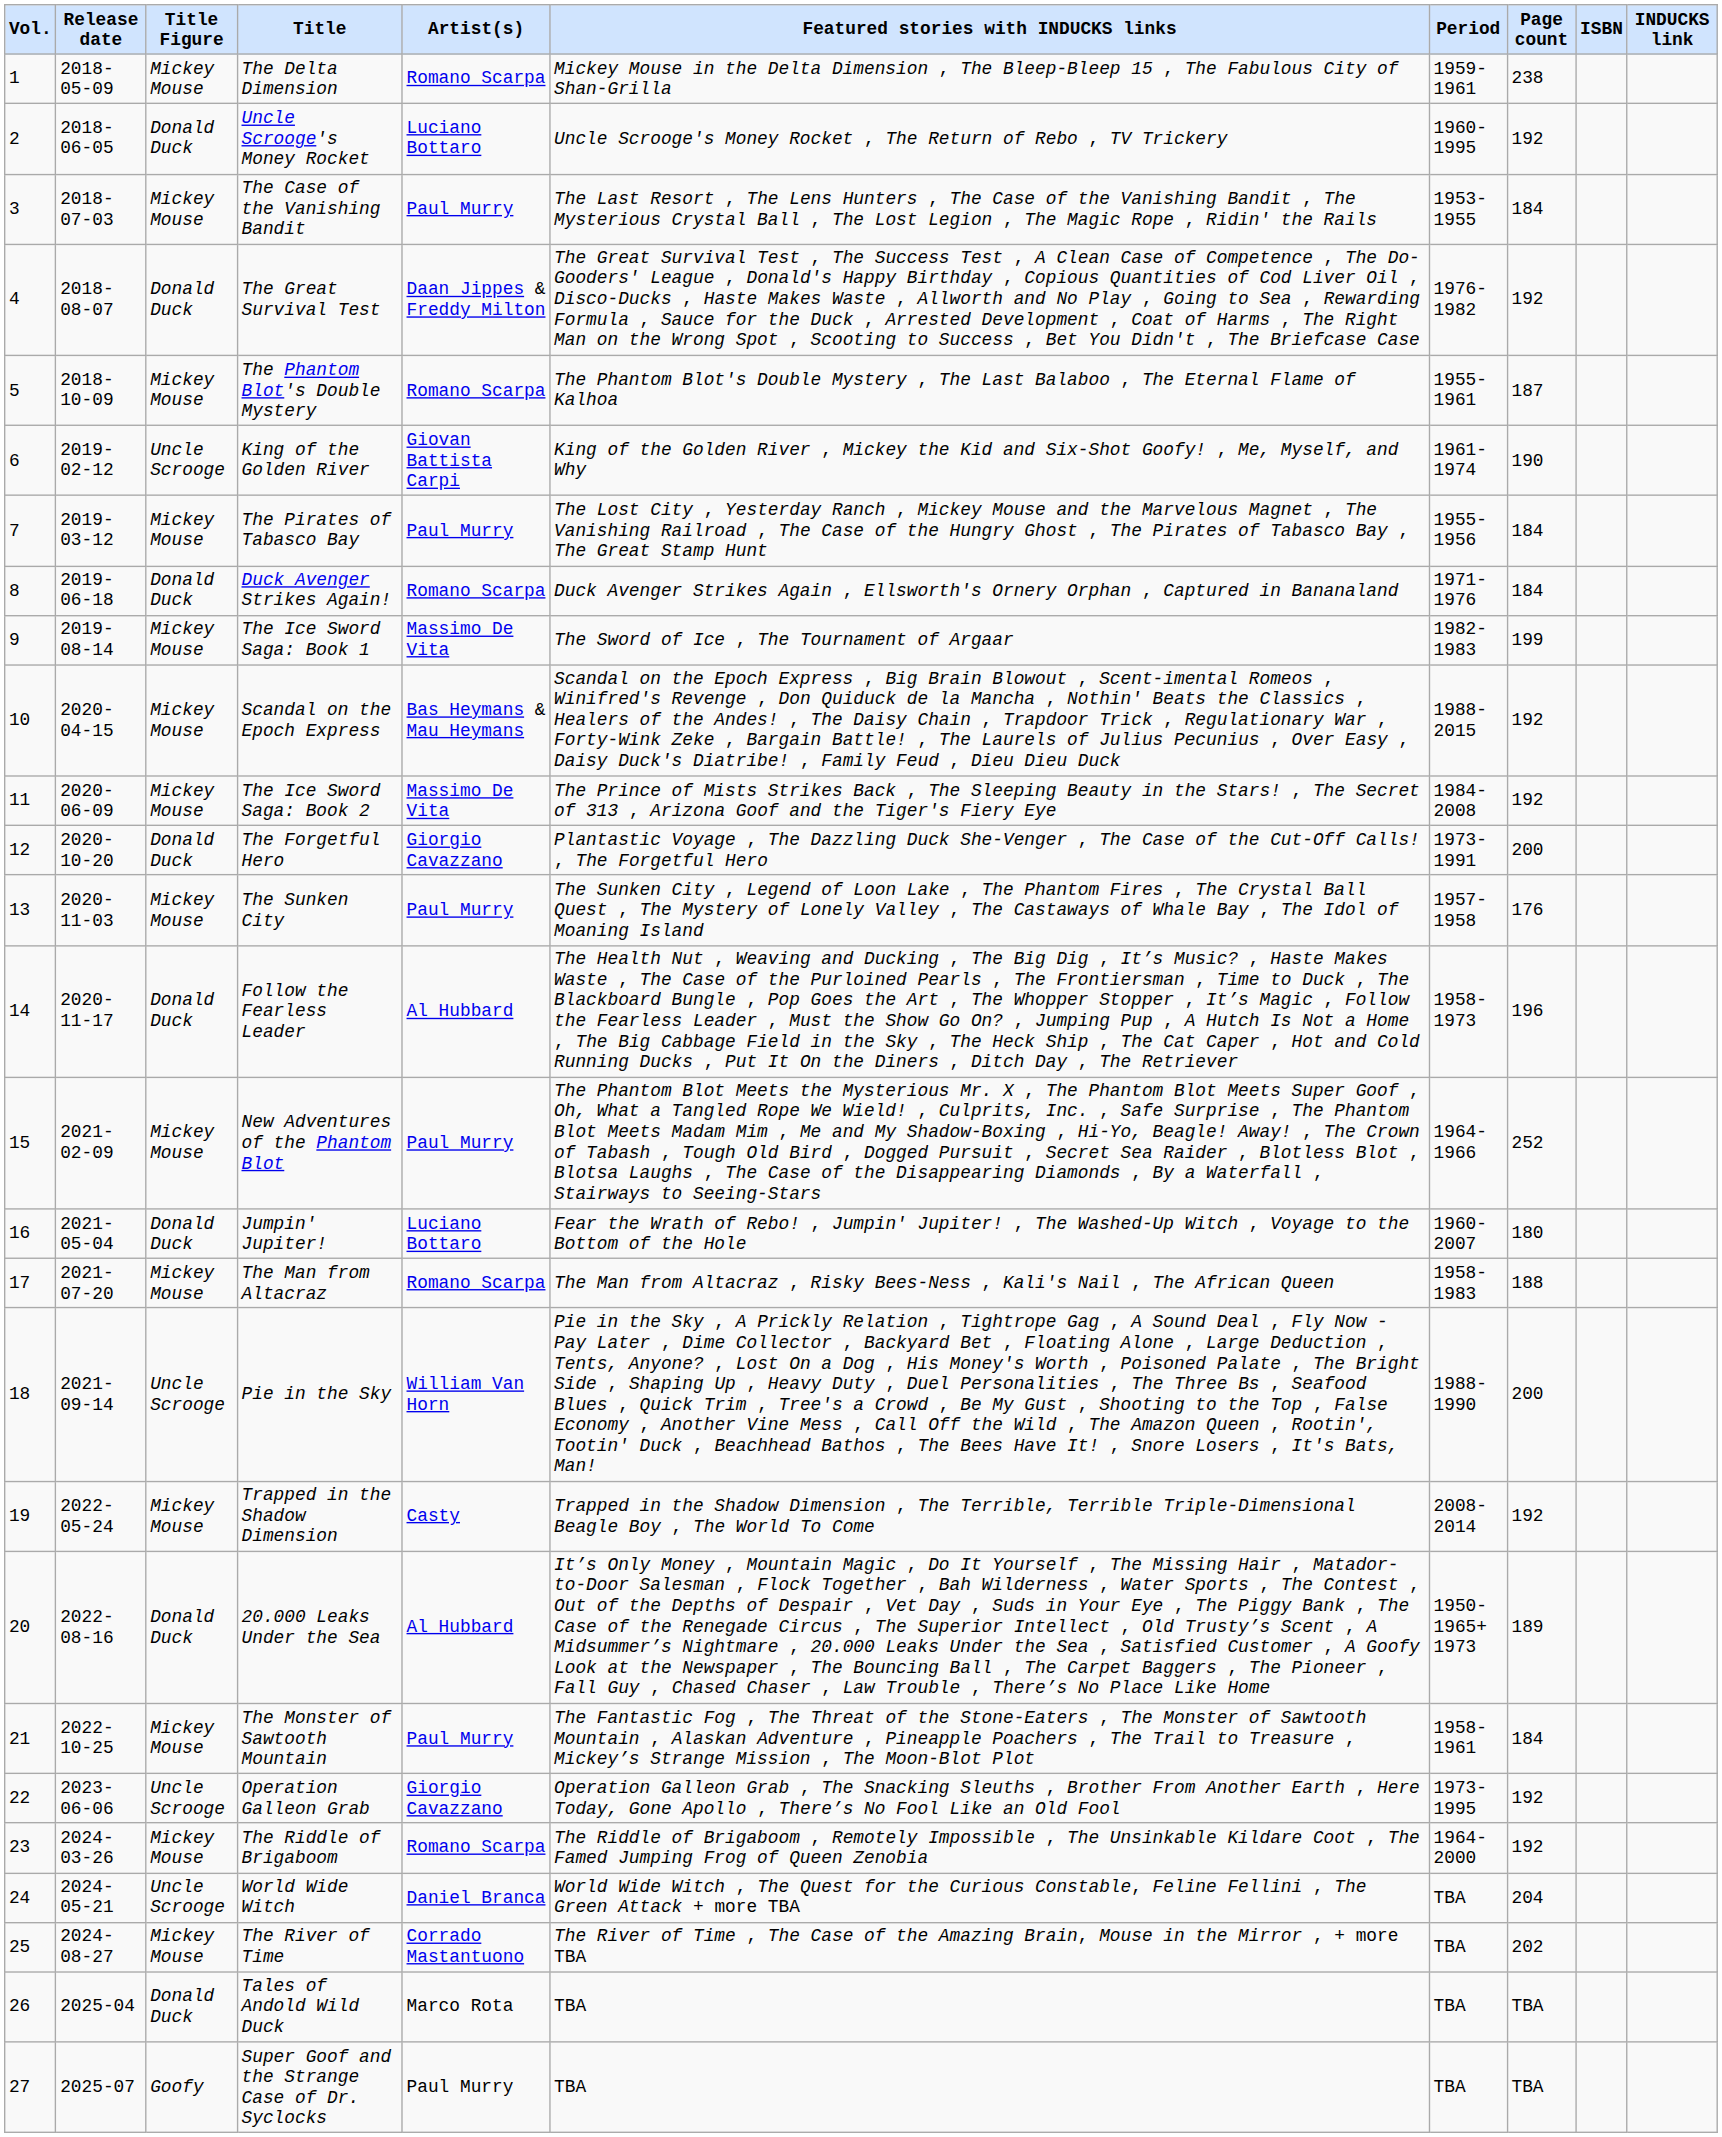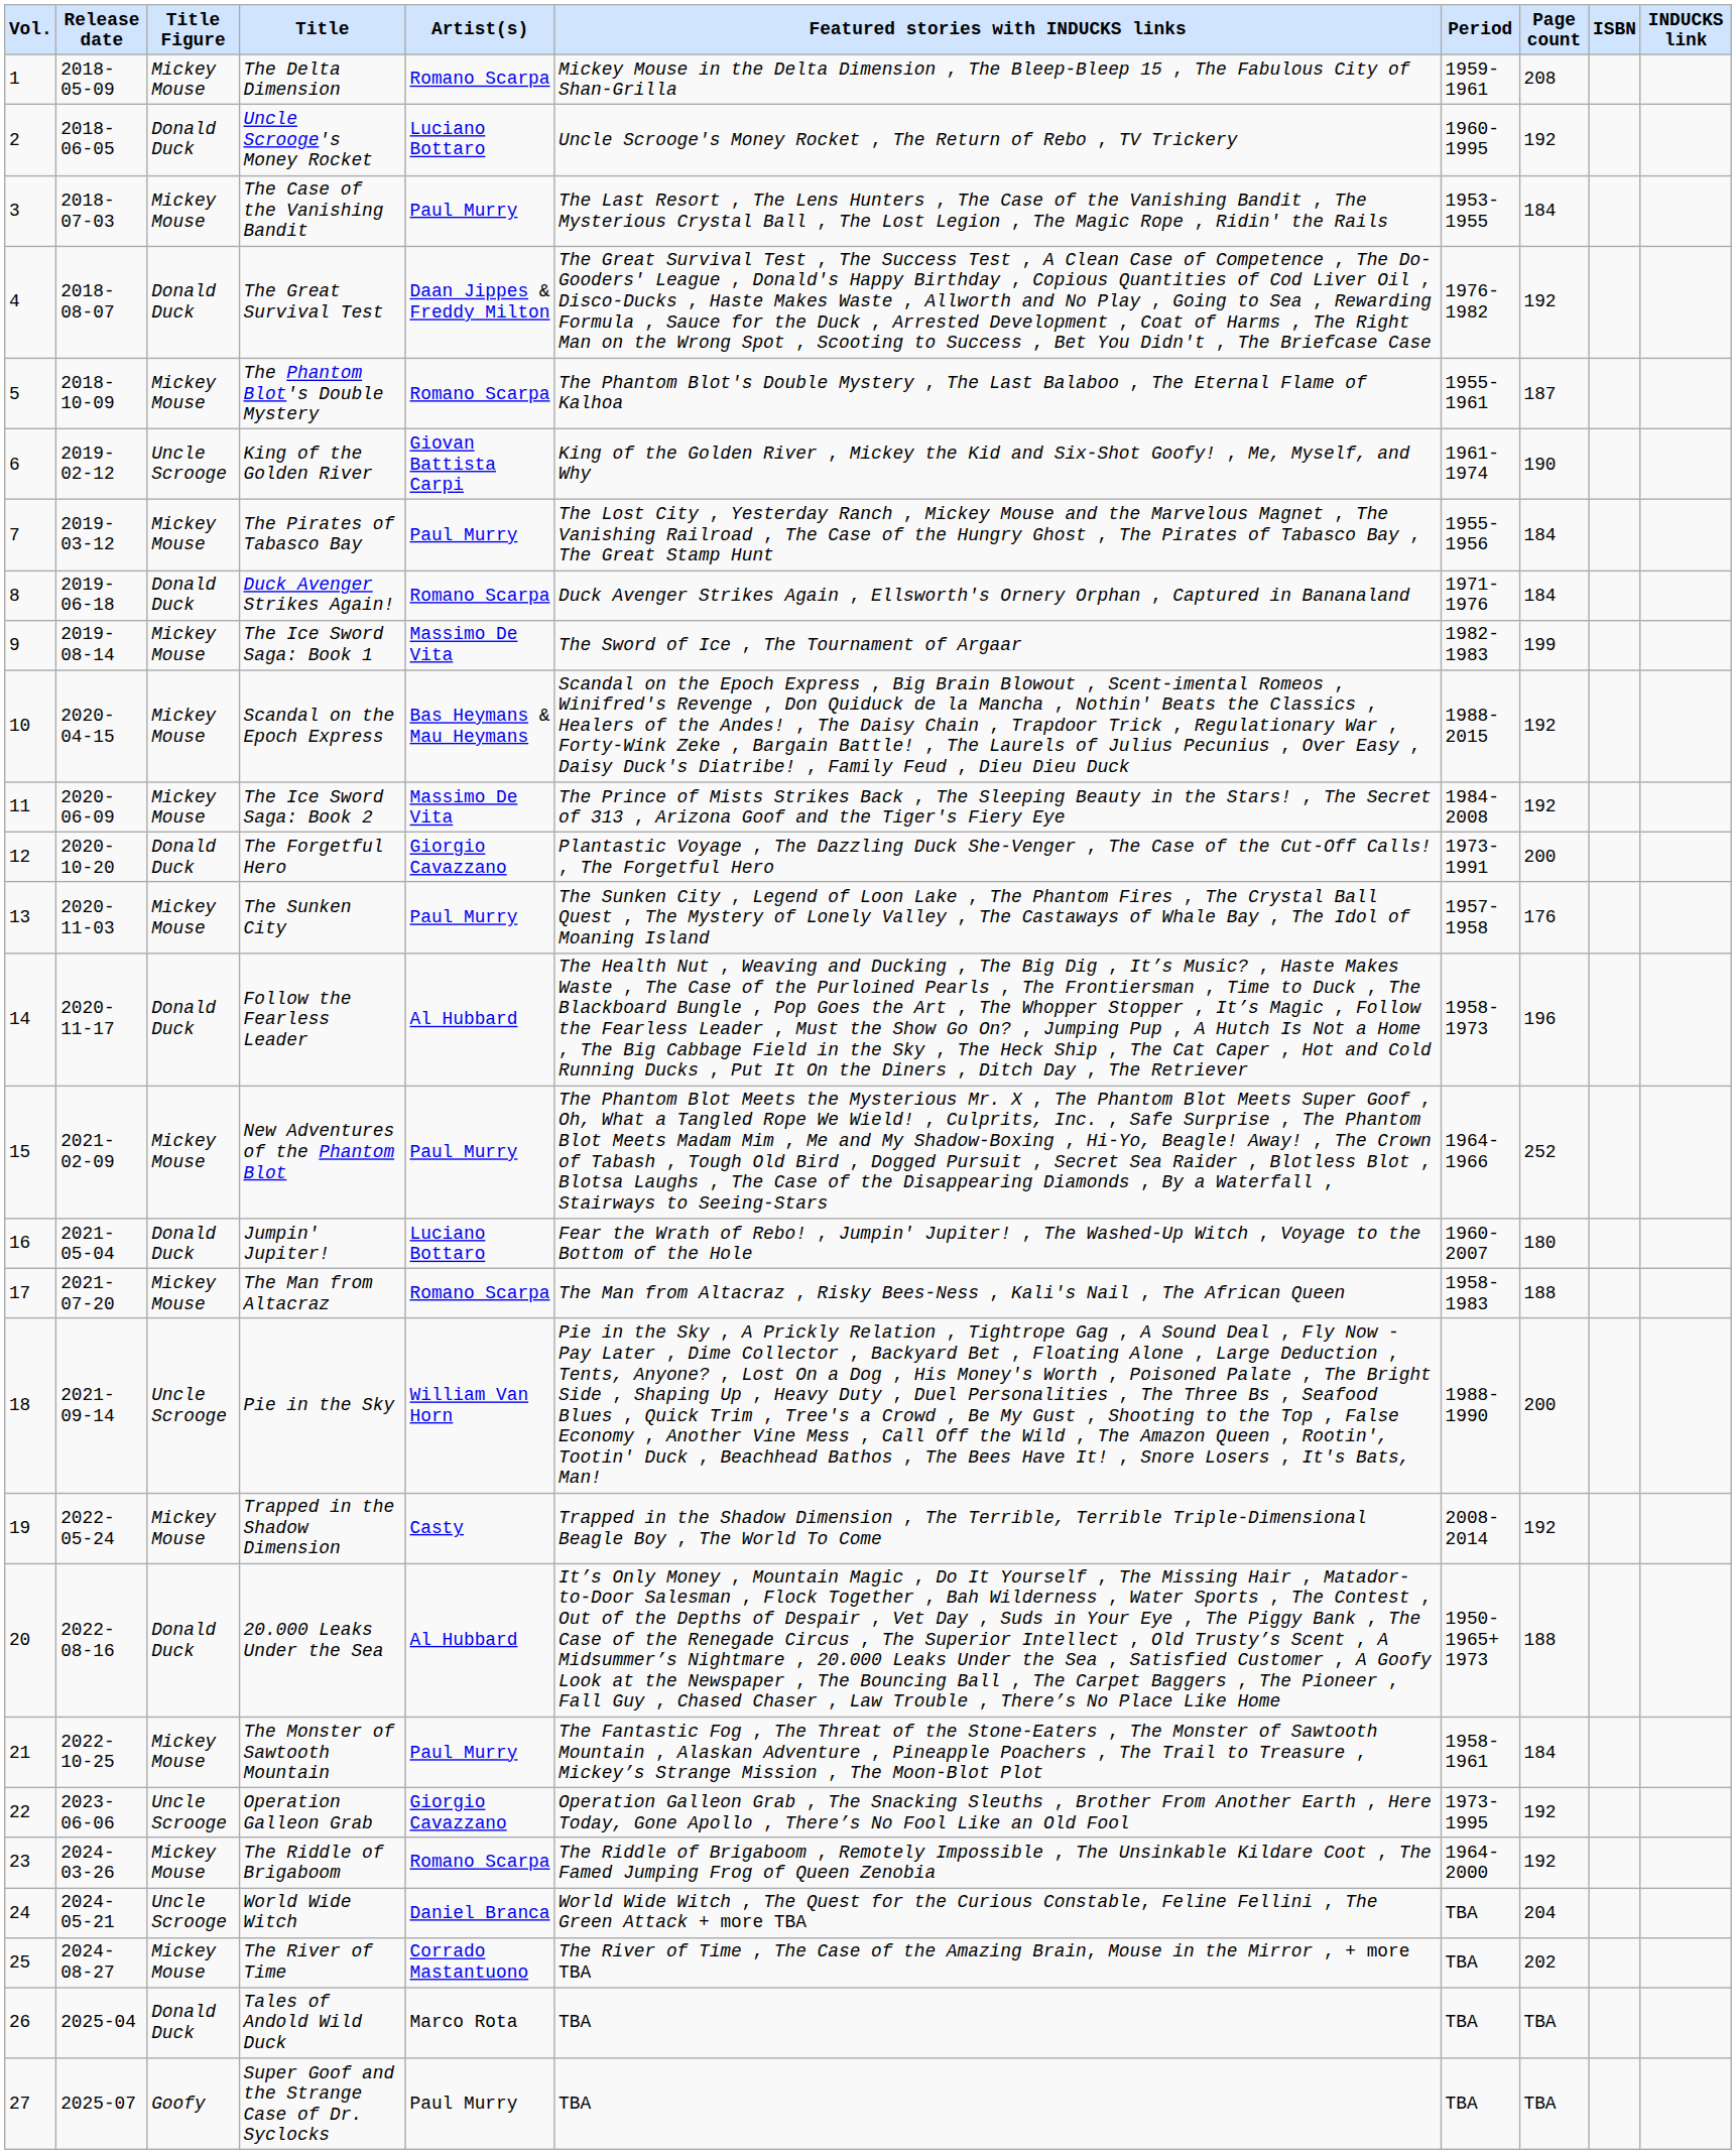The Delta Dimension | Page count: 238 -> 208
20.000 Leaks Under the Sea | Page count: 189 -> 188
